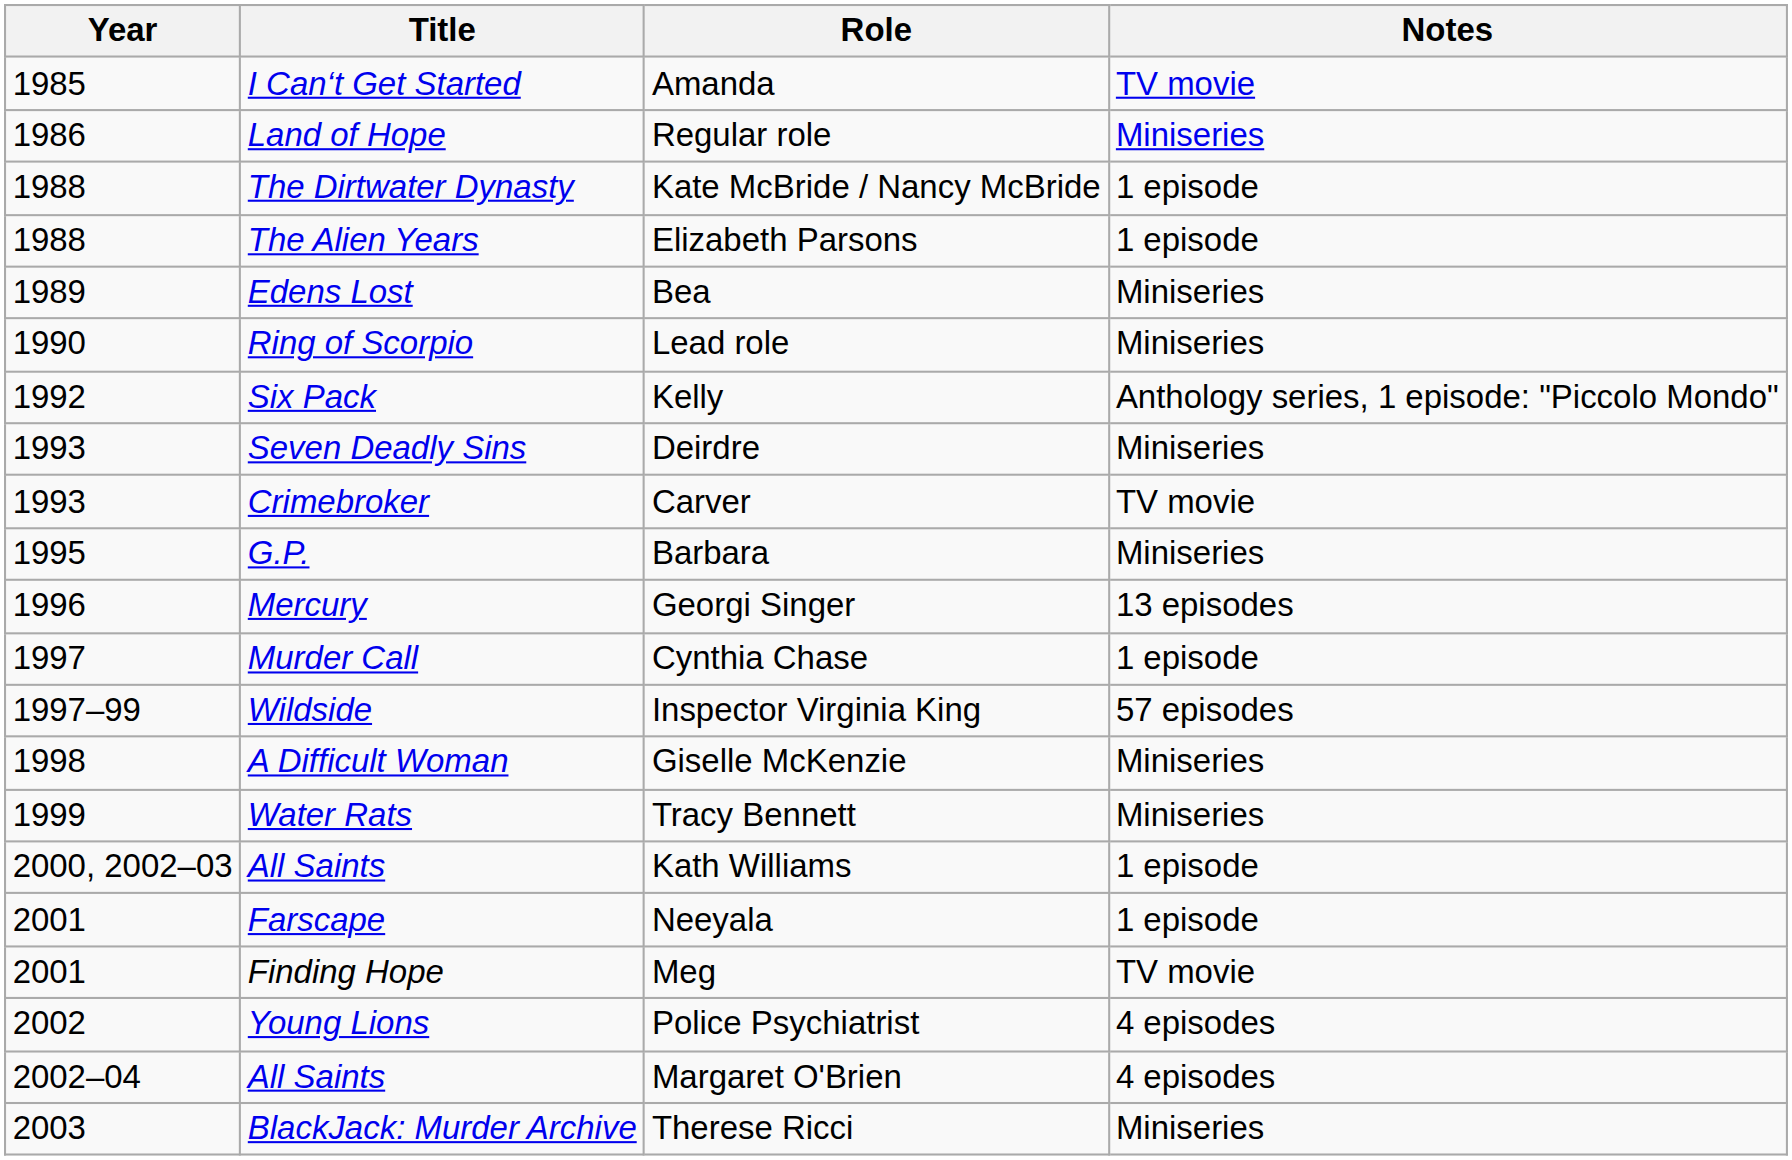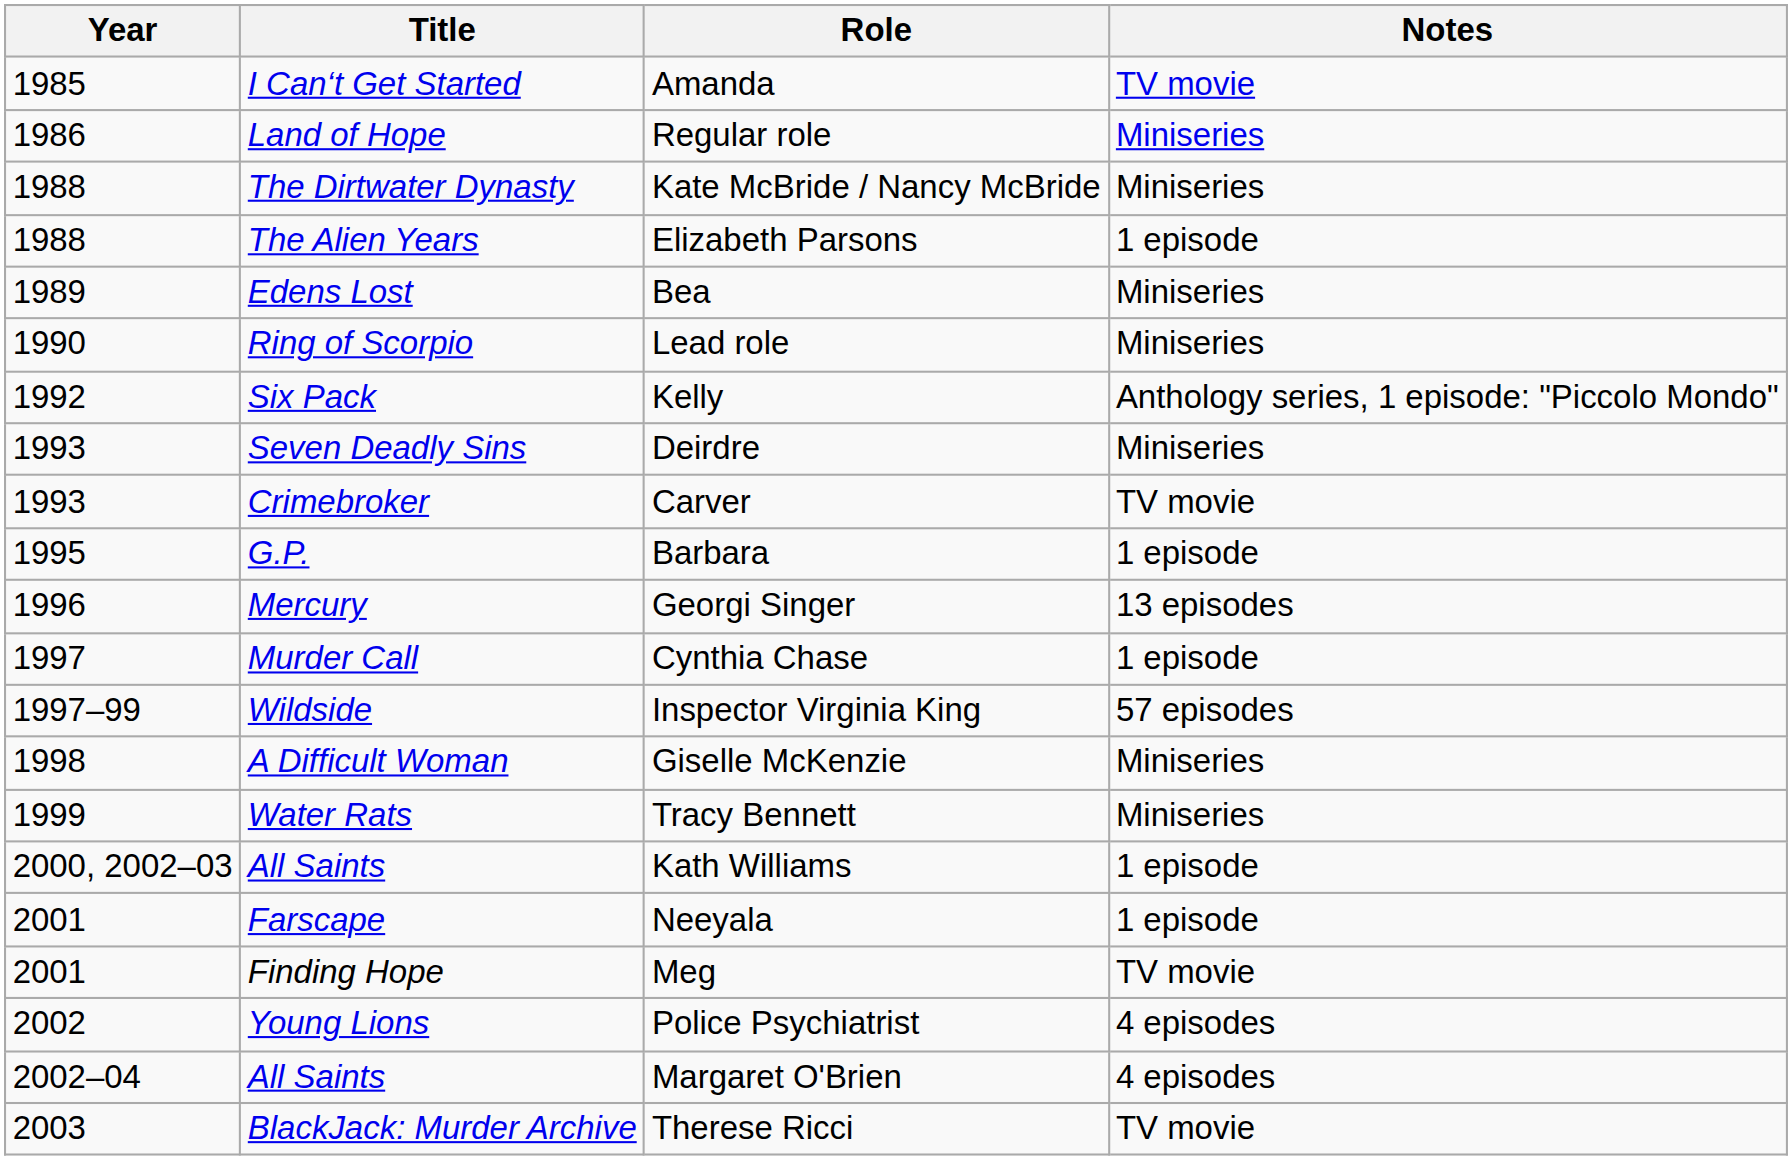Kate McBride / Nancy McBride | Notes: 1 episode -> Miniseries
Barbara | Notes: Miniseries -> 1 episode
Therese Ricci | Notes: Miniseries -> TV movie
